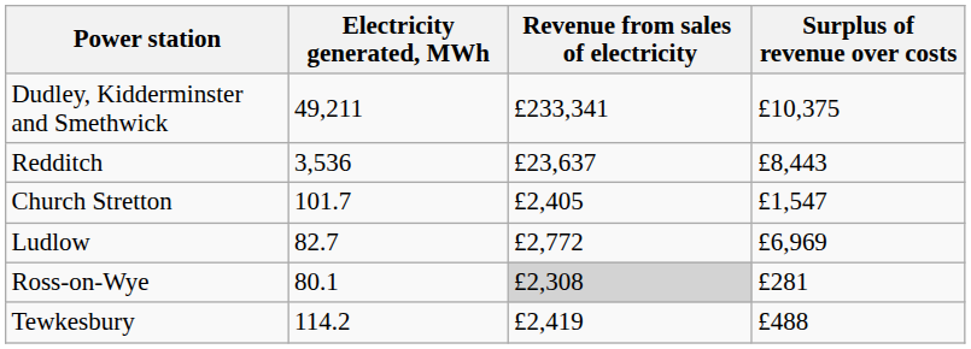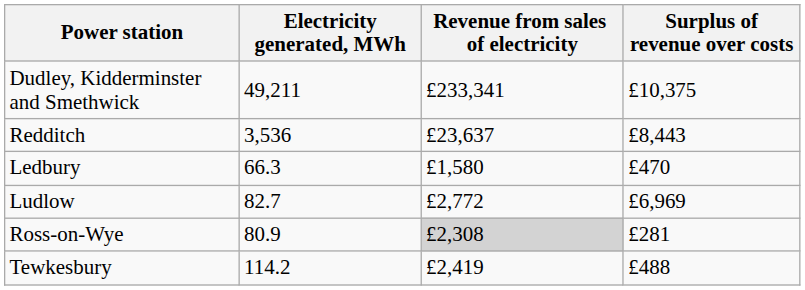- row: Church Stretton | 101.7 | £2,405 | £1,547
+ row: Ledbury | 66.3 | £1,580 | £470
Ross-on-Wye | Electricity generated, MWh: 80.1 -> 80.9
